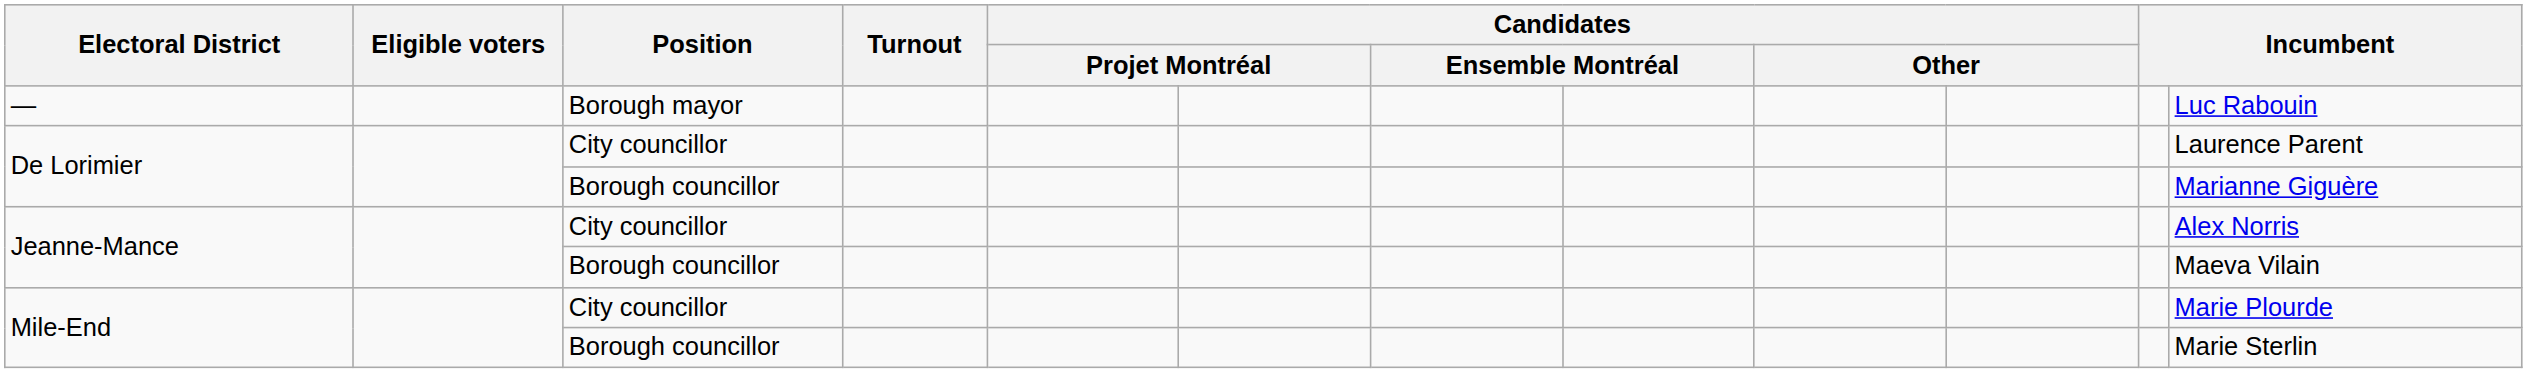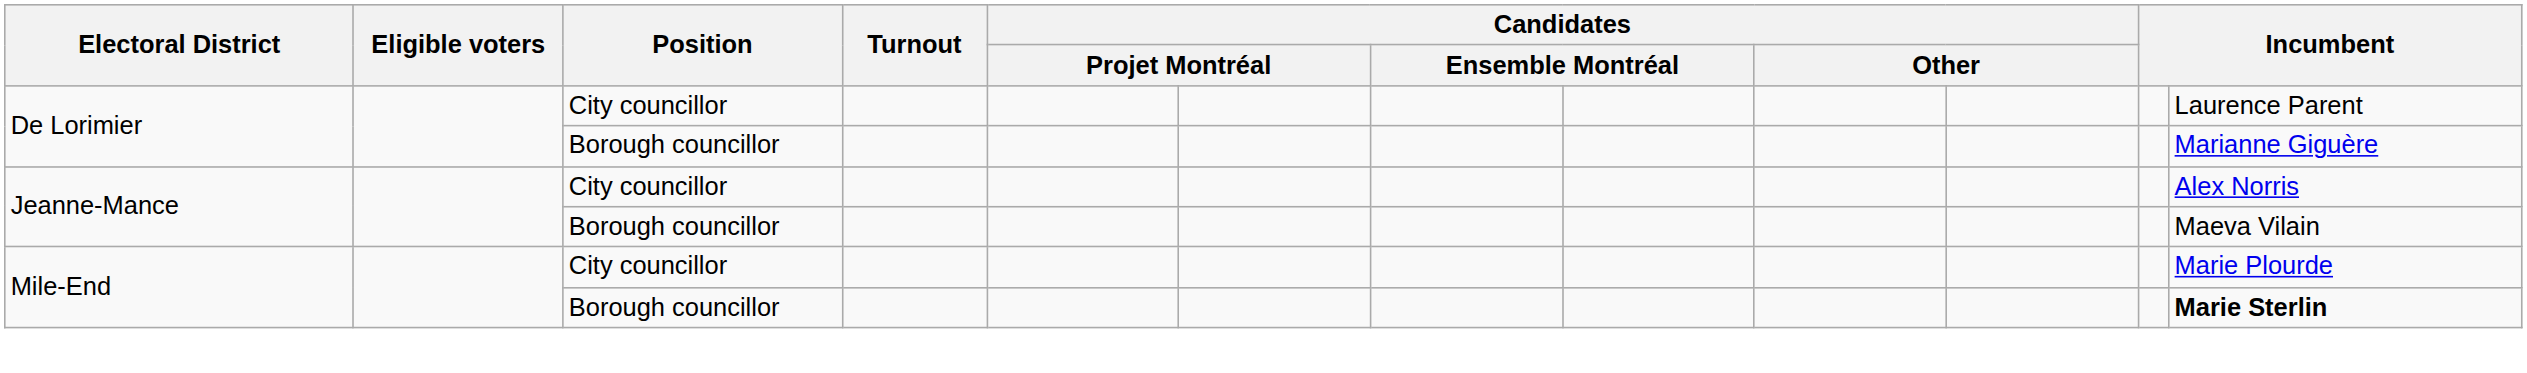- row: — | Borough mayor | Luc Rabouin
Mile-End / Borough councillor | column 12: normal -> bold
